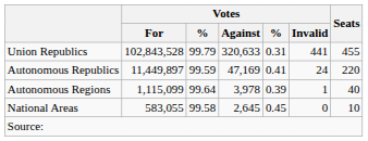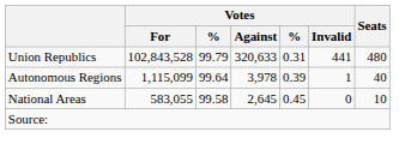Union Republics | Seats: 455 -> 480
- row: Autonomous Republics | 11,449,897 | 99.59 | 47,169 | 0.41 | 24 | 220
